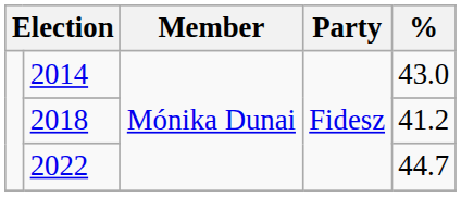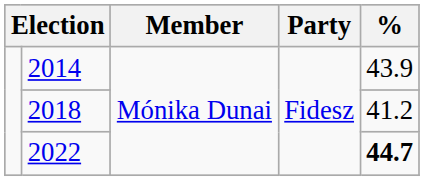2014 | %: 43.0 -> 43.9
2022 | %: normal -> bold
